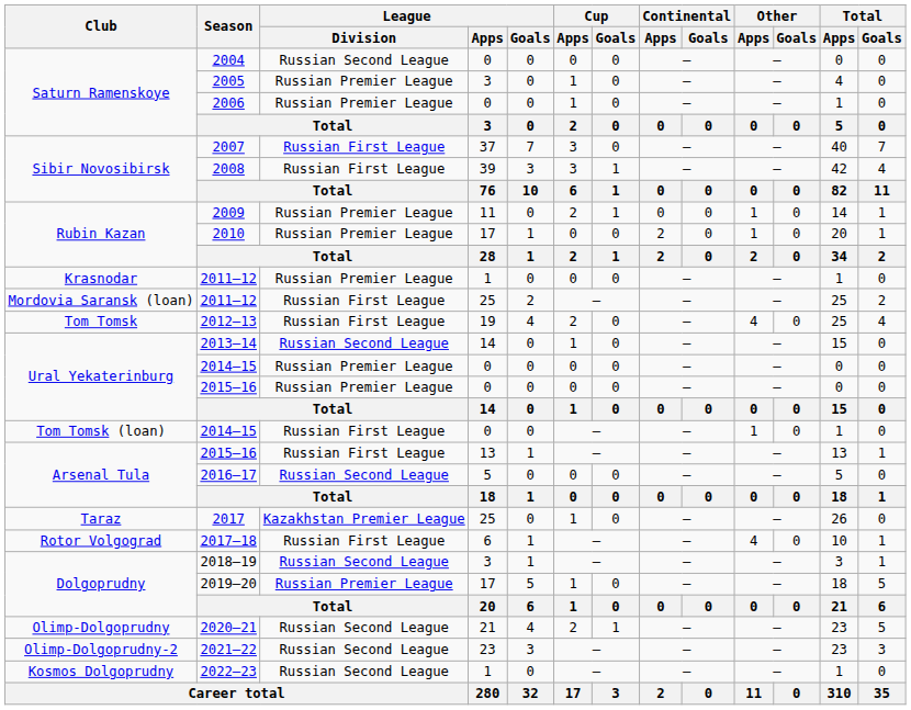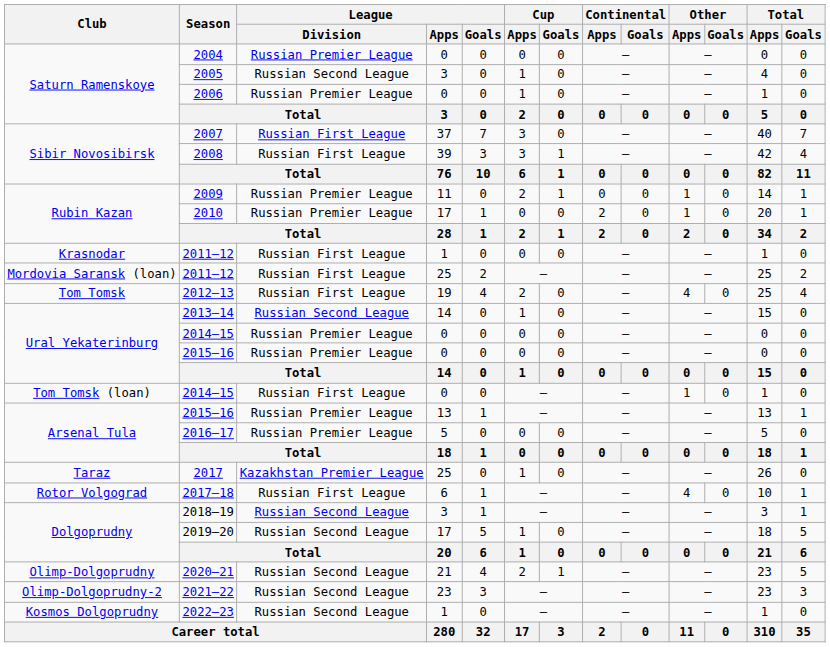2004 | League / Division: Russian Second League -> Russian Premier League
2005 | League / Division: Russian Premier League -> Russian Second League
Krasnodar / 2011–12 | League / Division: Russian Premier League -> Russian First League
Arsenal Tula / 2015–16 | League / Division: Russian First League -> Russian Premier League
2016–17 | League / Division: Russian Second League -> Russian Premier League
2019–20 | League / Division: Russian Premier League -> Russian Second League
